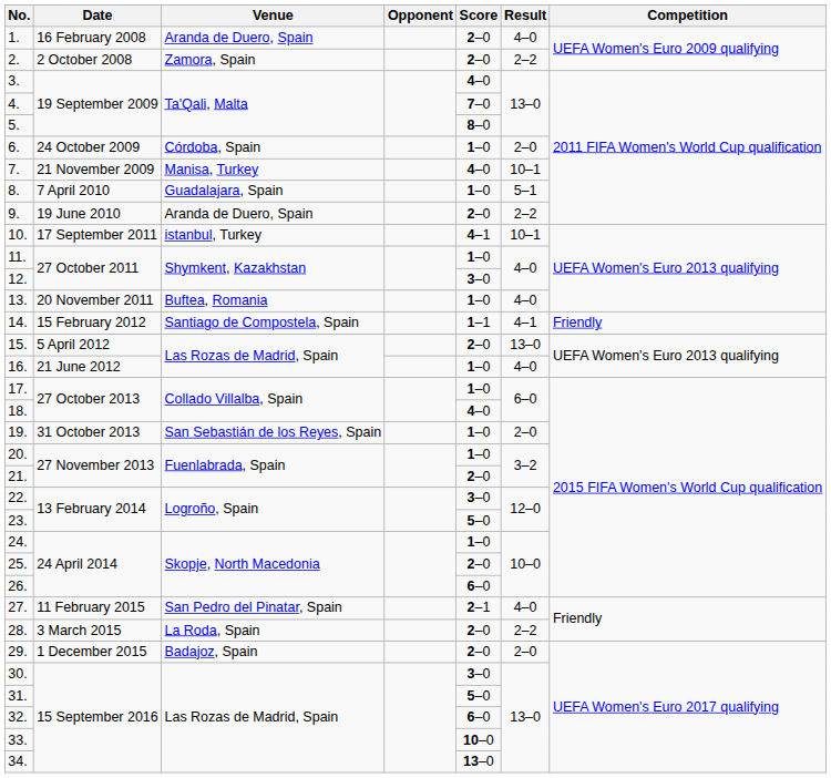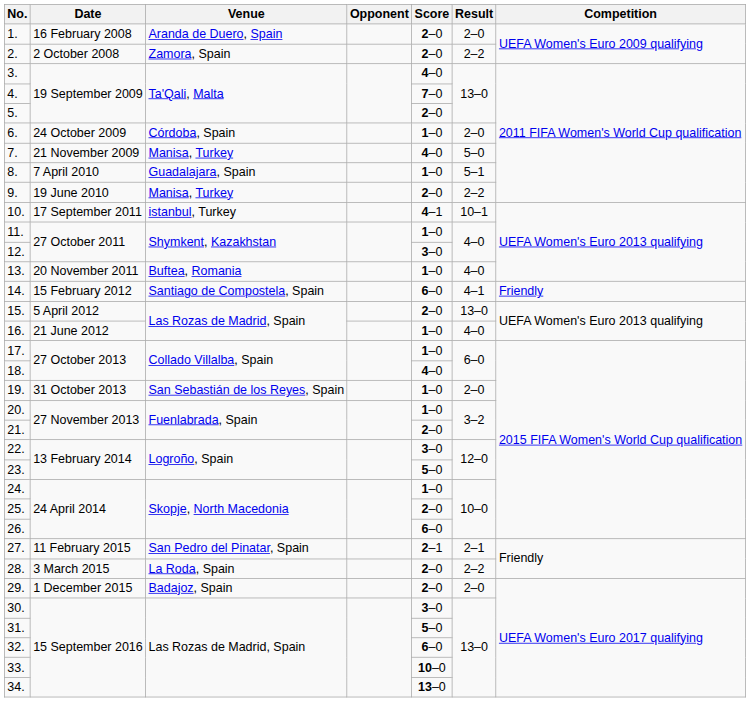1. | Result: 4–0 -> 2–0
5. | Score: 8–0 -> 2–0
7. | Result: 10–1 -> 5–0
9. | Venue: Aranda de Duero, Spain -> Manisa, Turkey
14. | Score: 1–1 -> 6–0
27. | Result: 4–0 -> 2–1
